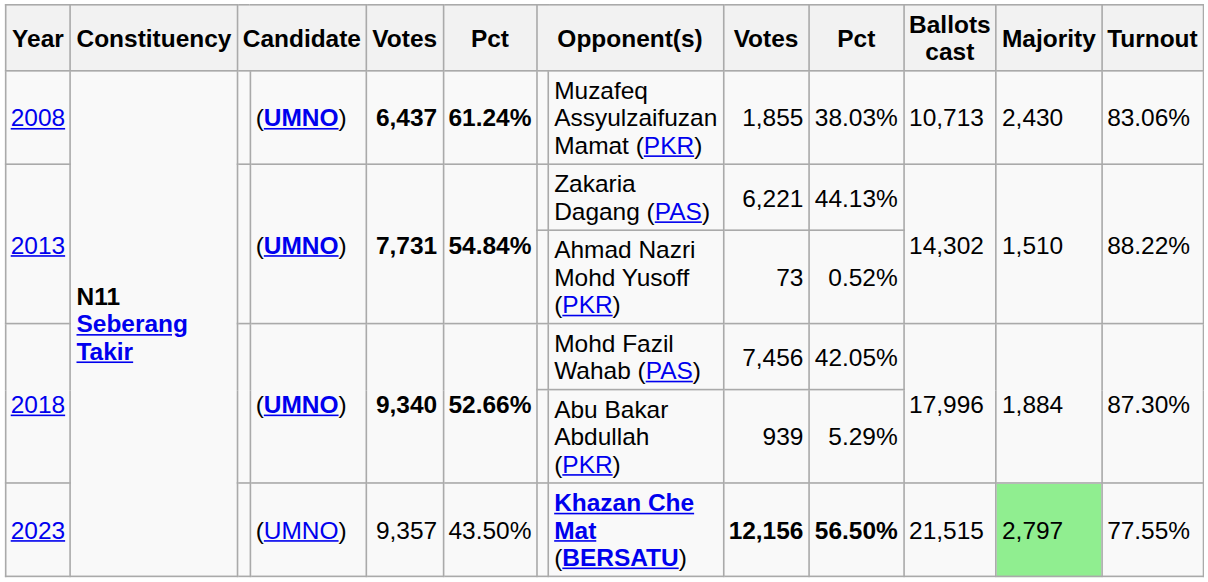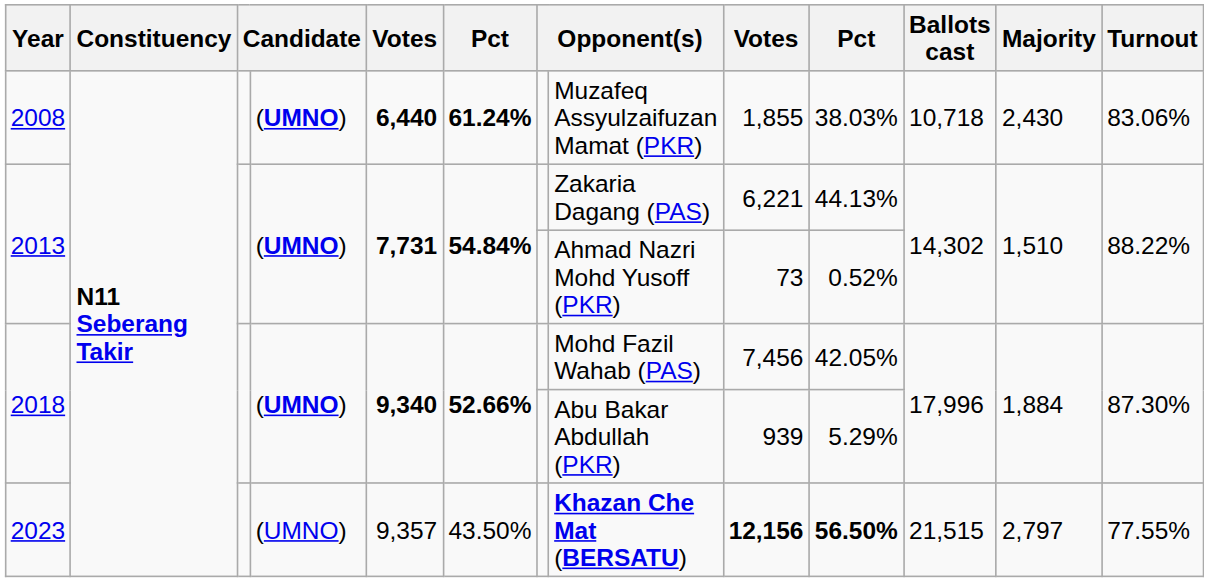2008 | column 5: 6,437 -> 6,440
2008 | Ballots cast: 10,713 -> 10,718
2023 | Majority: lightgreen background -> no background
